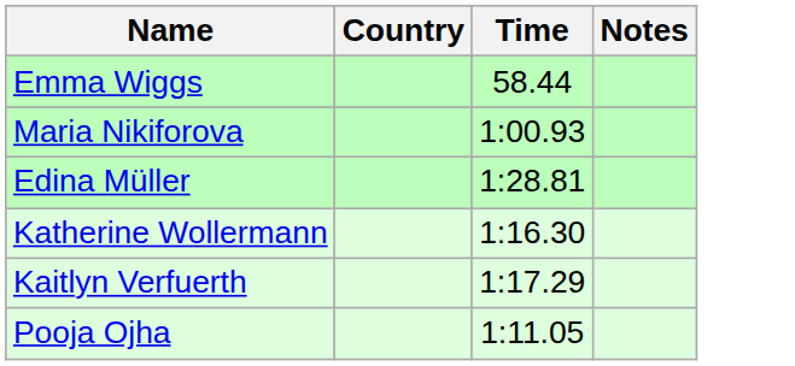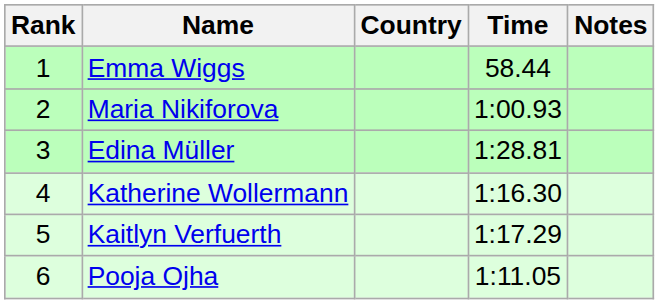+ column: Rank | 1 | 2 | 3 | 4 | 5 | 6
